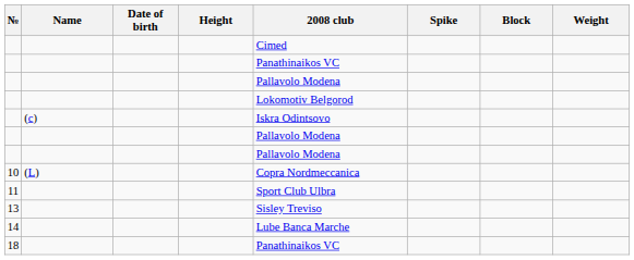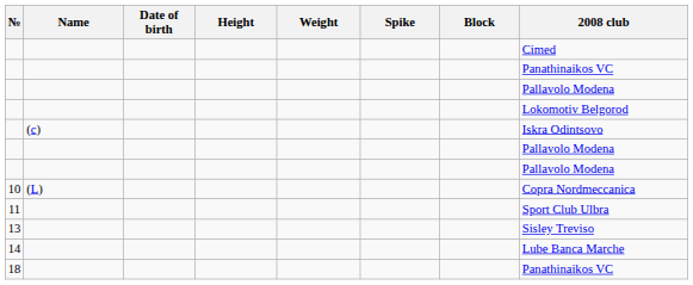columns swapped: Weight <-> 2008 club
